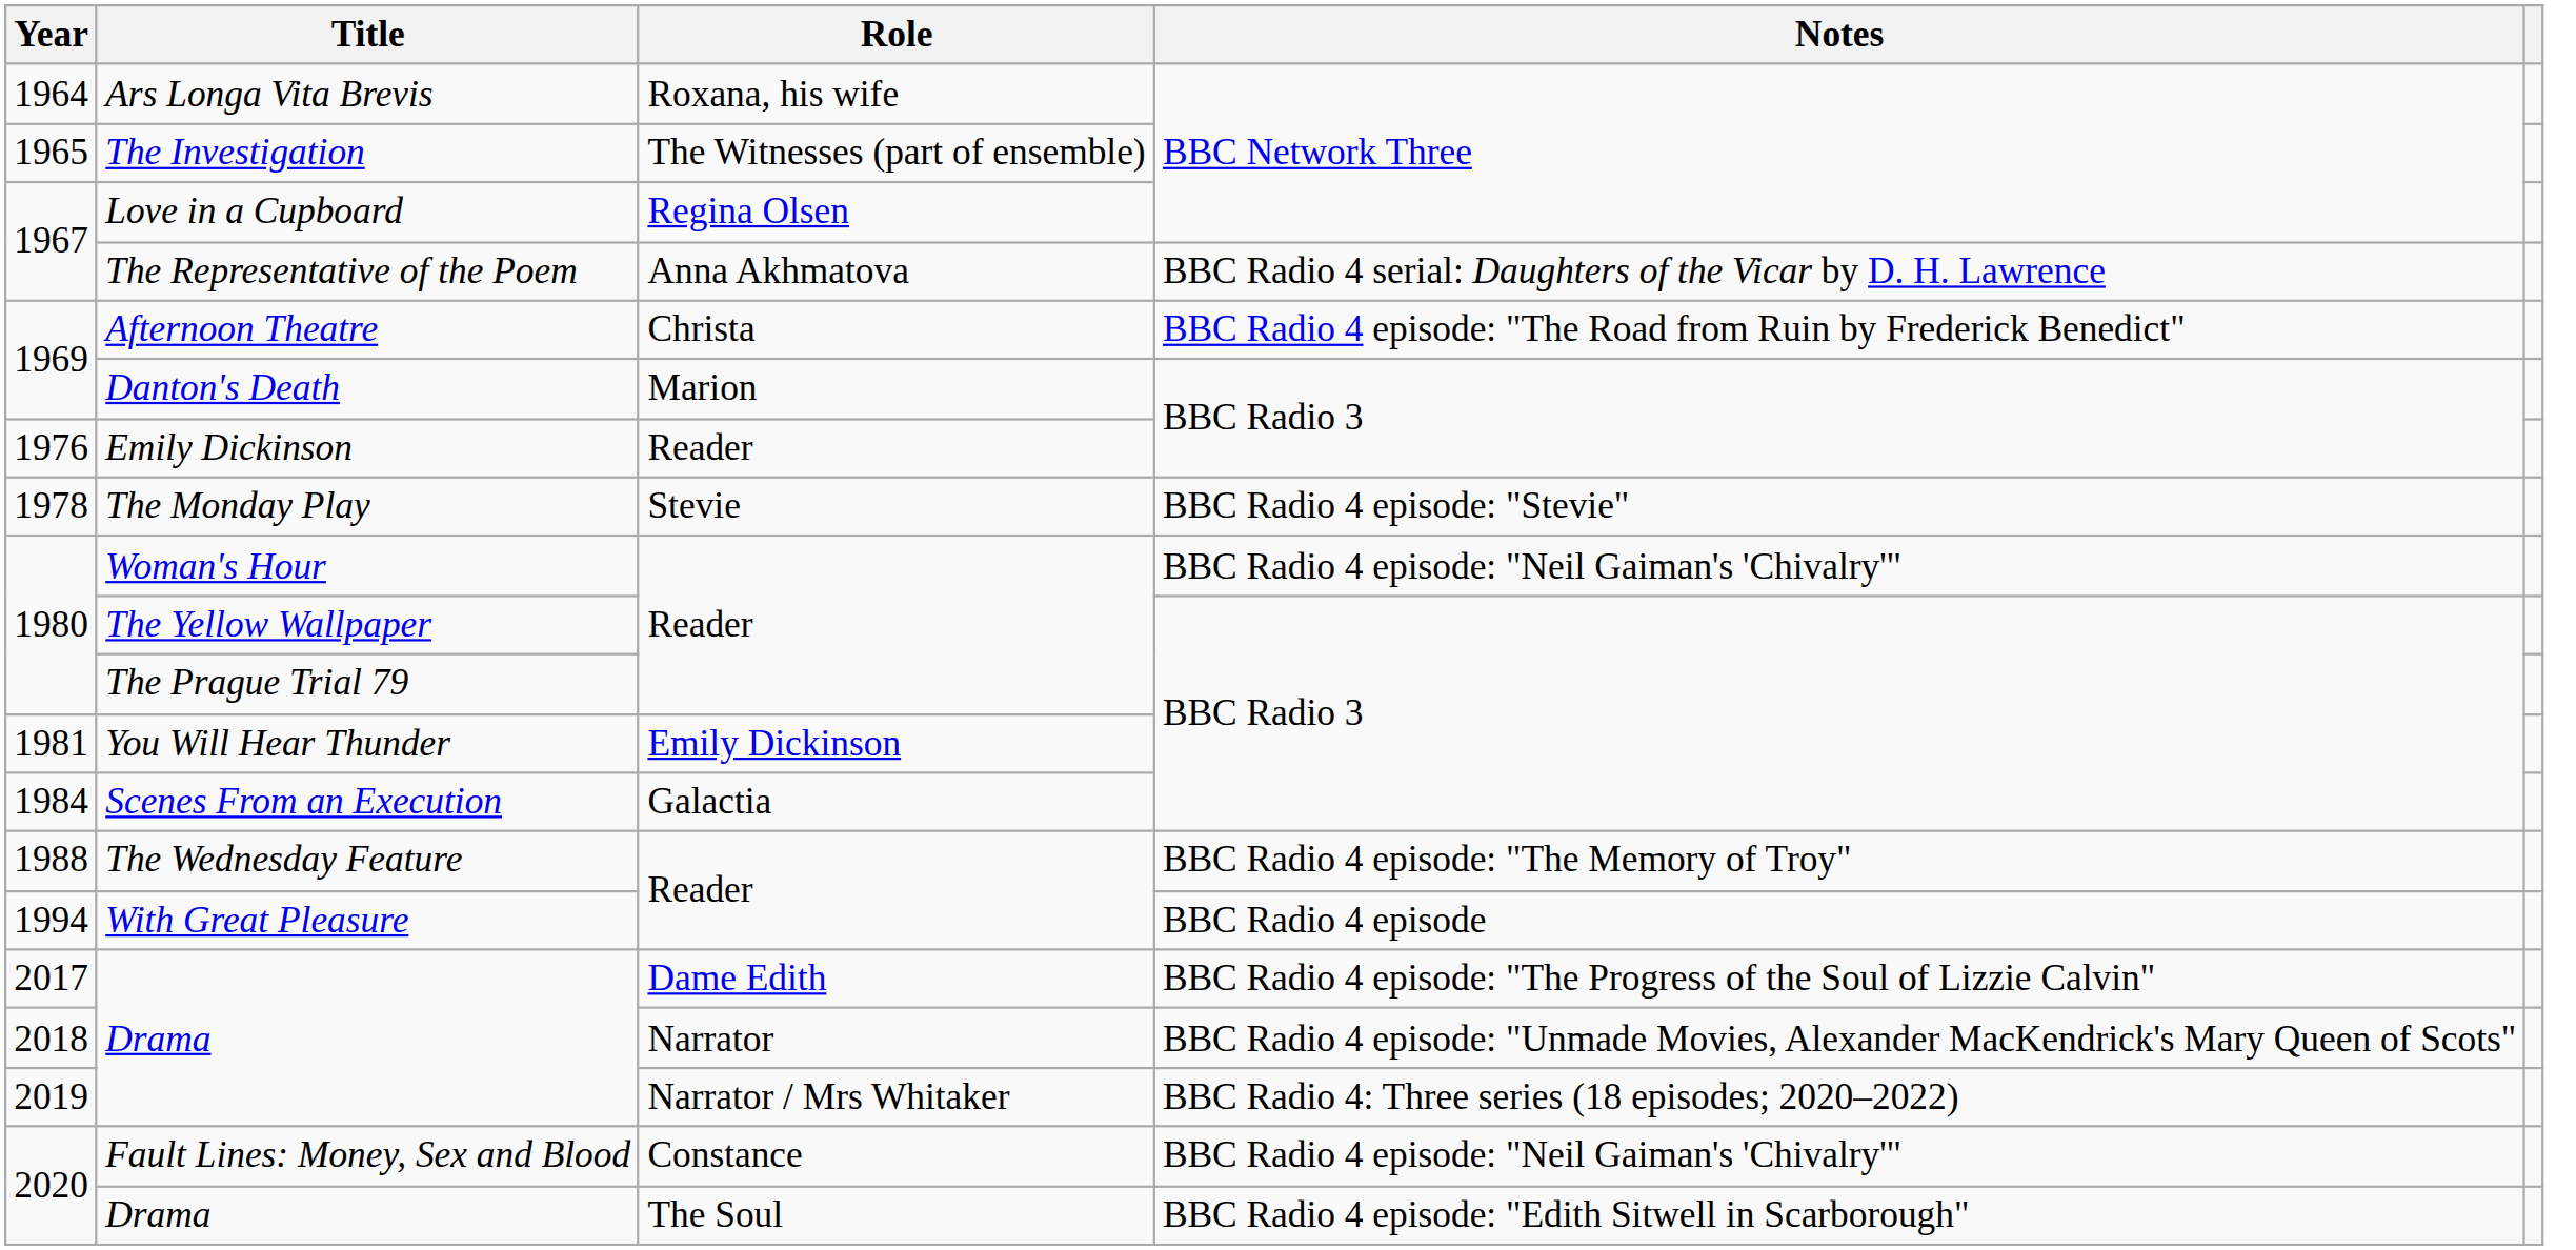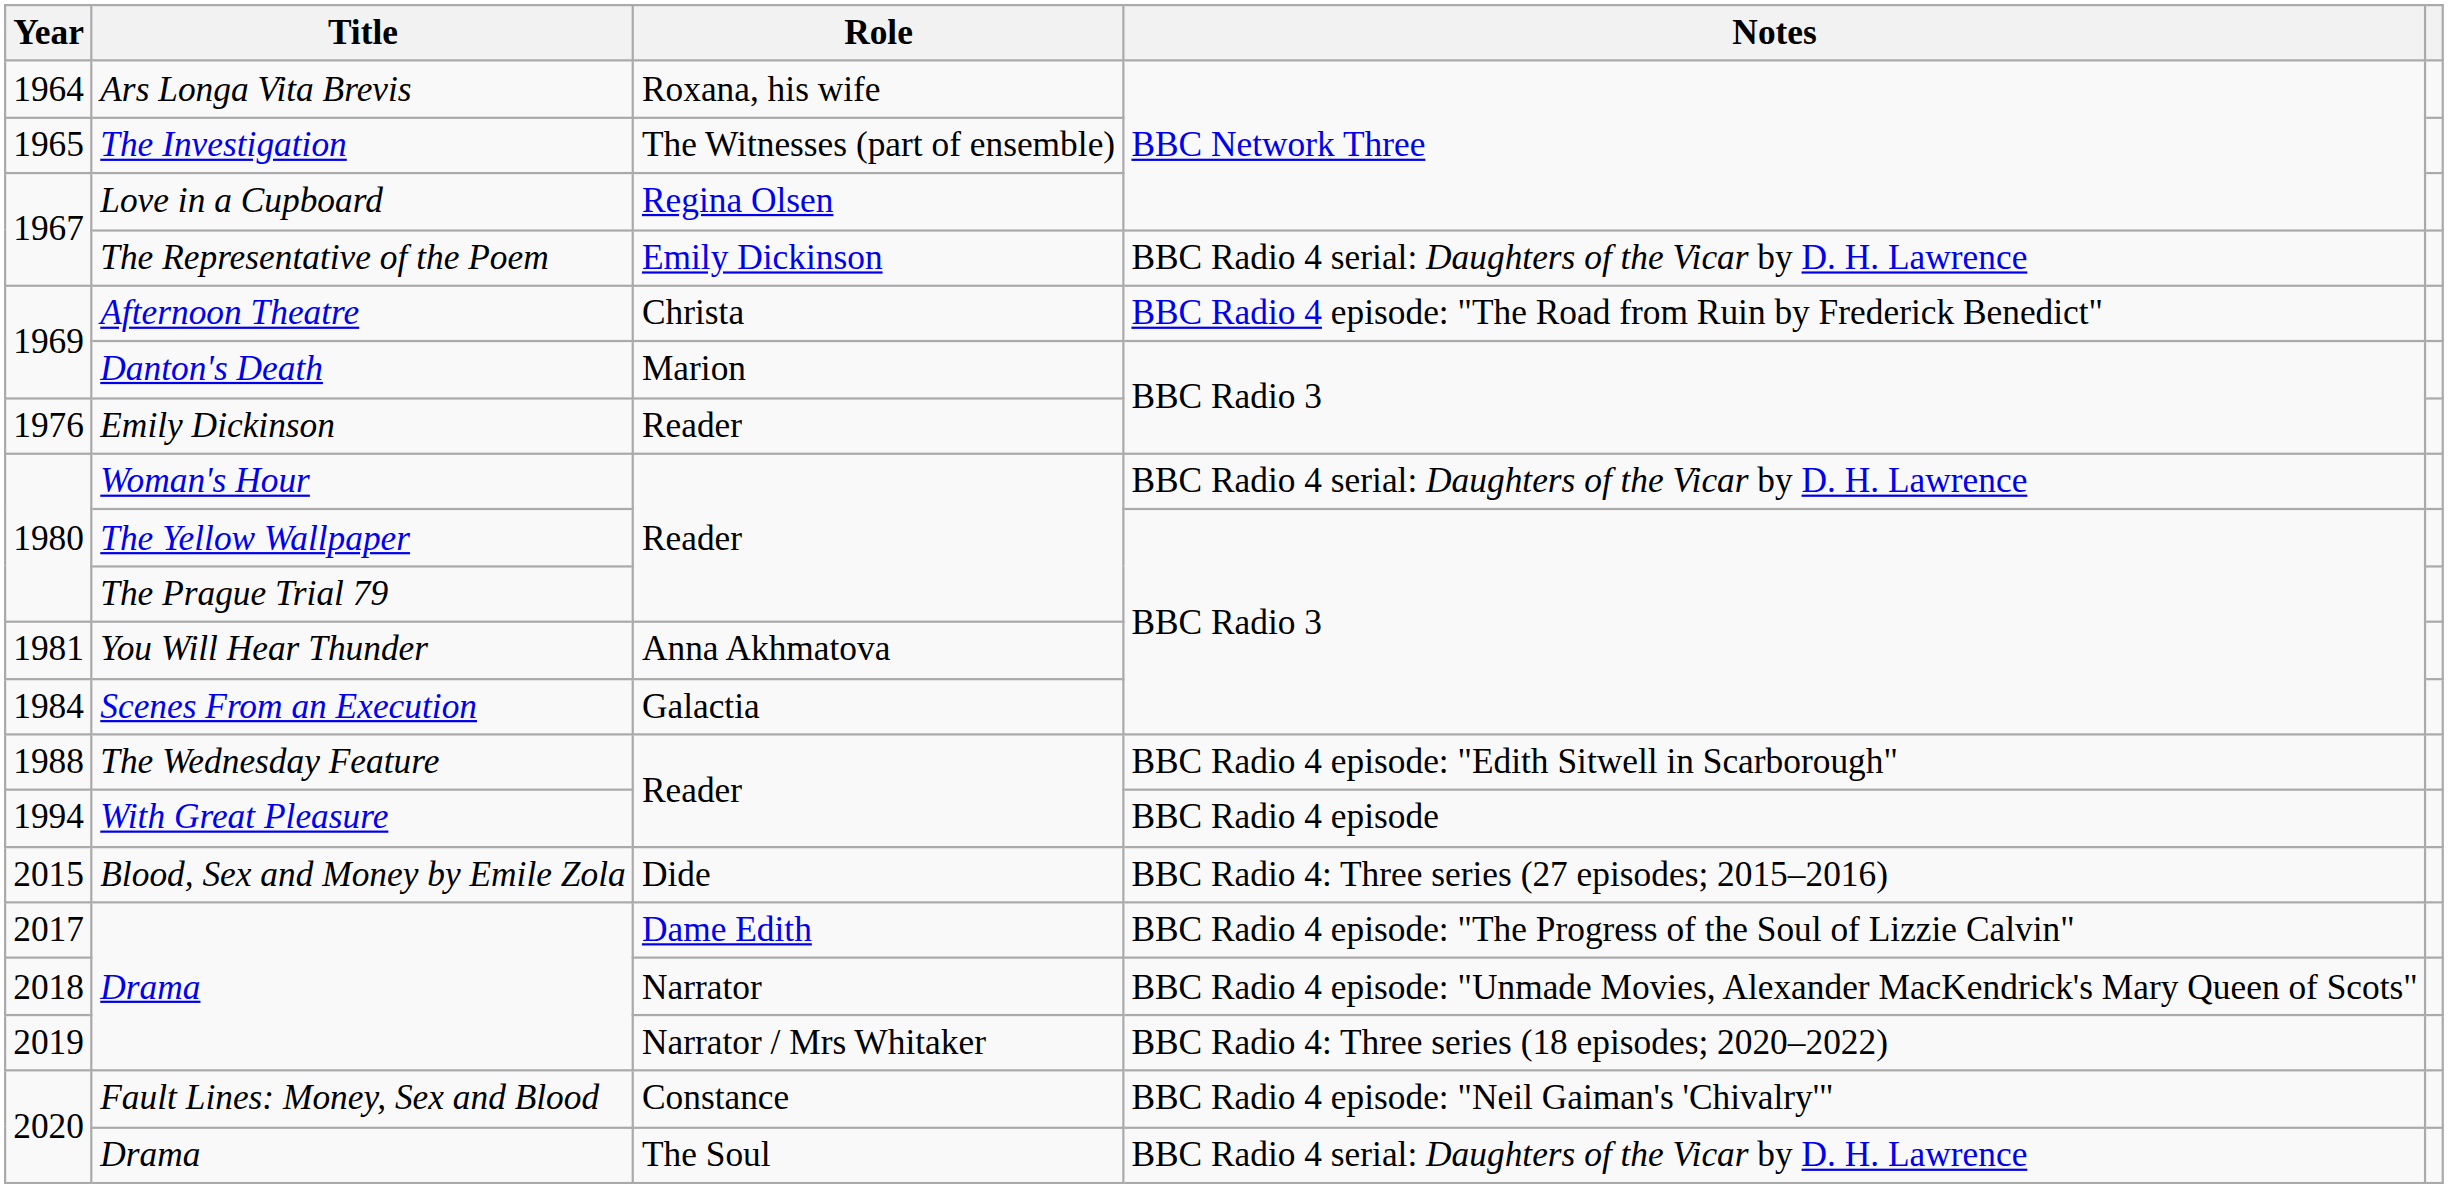The Representative of the Poem | Role: Anna Akhmatova -> Emily Dickinson
- row: 1978 | The Monday Play | Stevie | BBC Radio 4 episode: "Stevie"
Woman's Hour | Notes: BBC Radio 4 episode: "Neil Gaiman's 'Chivalry'" -> BBC Radio 4 serial: Daughters of the Vicar by D. H. Lawrence
You Will Hear Thunder | Role: Emily Dickinson -> Anna Akhmatova
The Wednesday Feature | Notes: BBC Radio 4 episode: "The Memory of Troy" -> BBC Radio 4 episode: "Edith Sitwell in Scarborough"
+ row: 2015 | Blood, Sex and Money by Emile Zola | Dide | BBC Radio 4: Three series (27 episodes; 2015–2016)
2020 / Drama | Notes: BBC Radio 4 episode: "Edith Sitwell in Scarborough" -> BBC Radio 4 serial: Daughters of the Vicar by D. H. Lawrence
